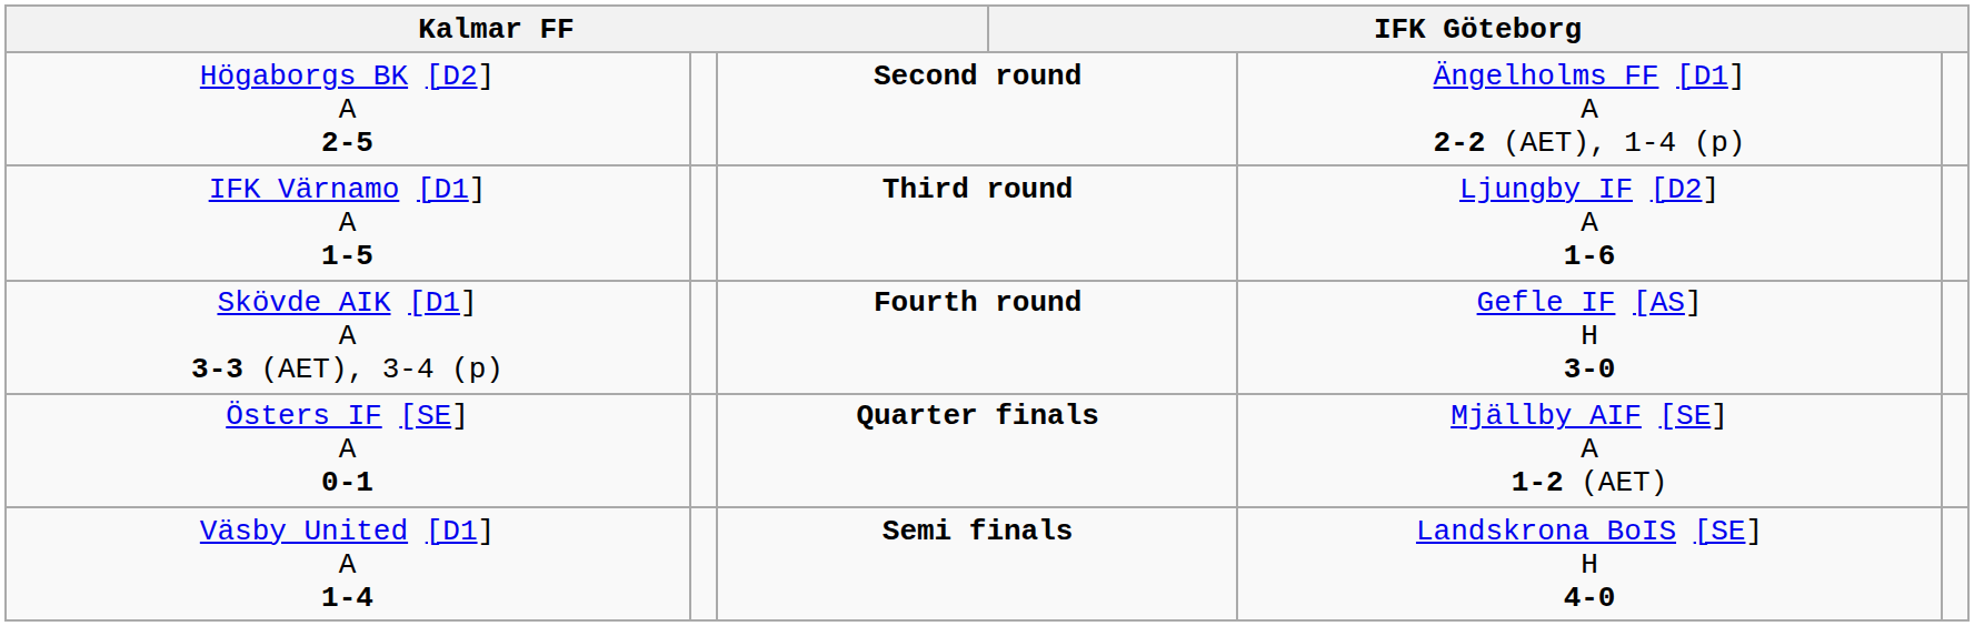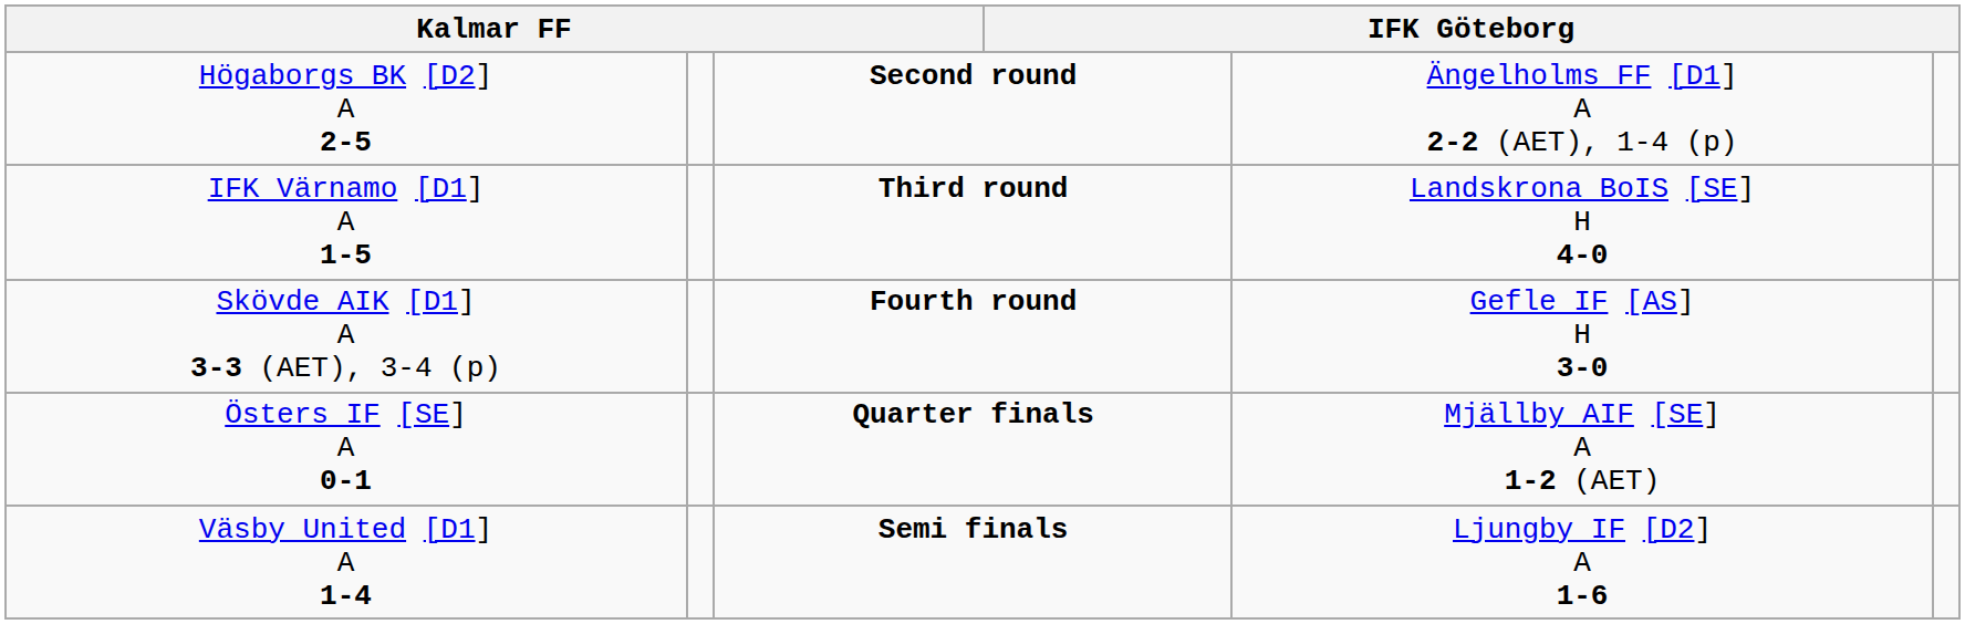IFK Värnamo [D1] A 1-5 | column 5: Ljungby IF [D2] A 1-6 -> Landskrona BoIS [SE] H 4-0
Väsby United [D1] A 1-4 | column 5: Landskrona BoIS [SE] H 4-0 -> Ljungby IF [D2] A 1-6
